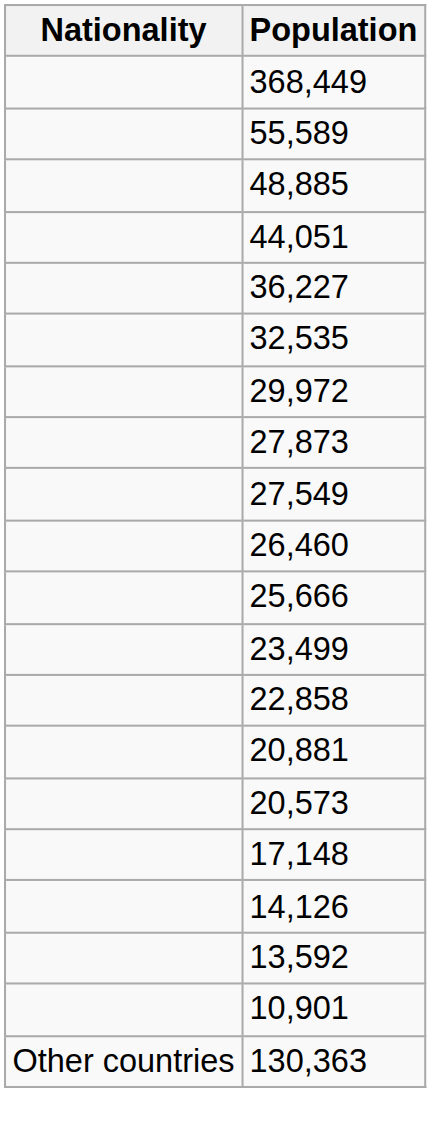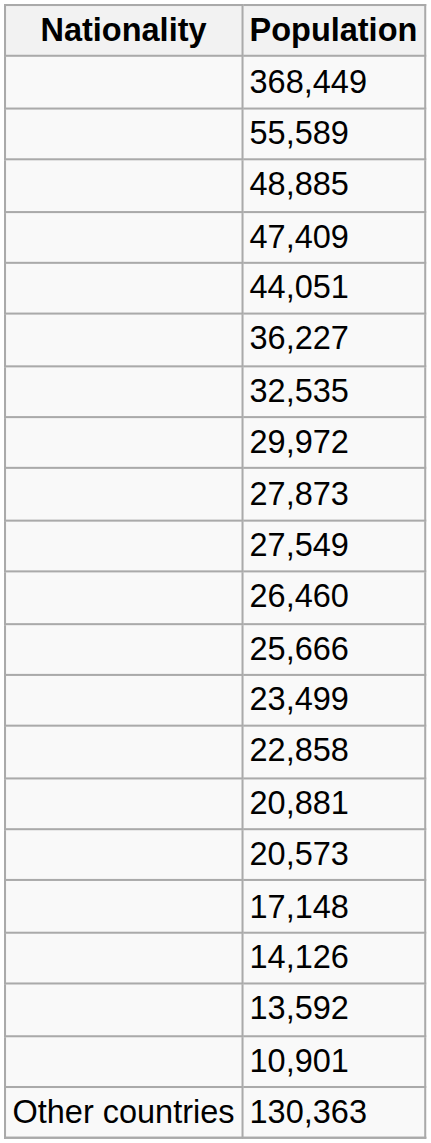+ row: 47,409
